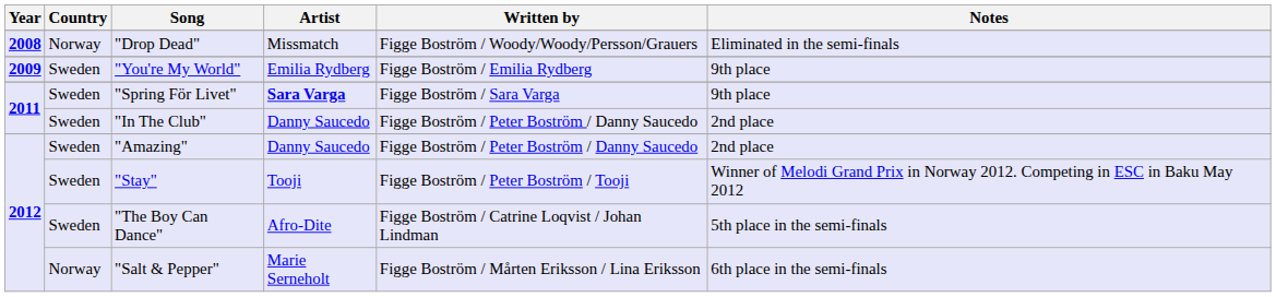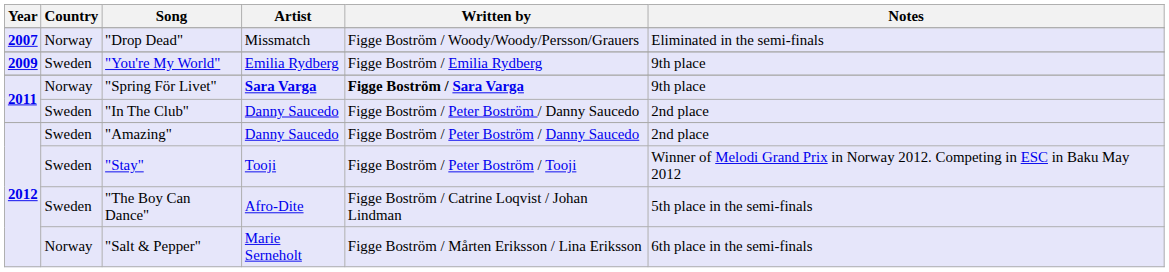"Drop Dead" | Year: 2008 -> 2007
"Spring För Livet" | Country: Sweden -> Norway
"Spring För Livet" | Written by: normal -> bold
